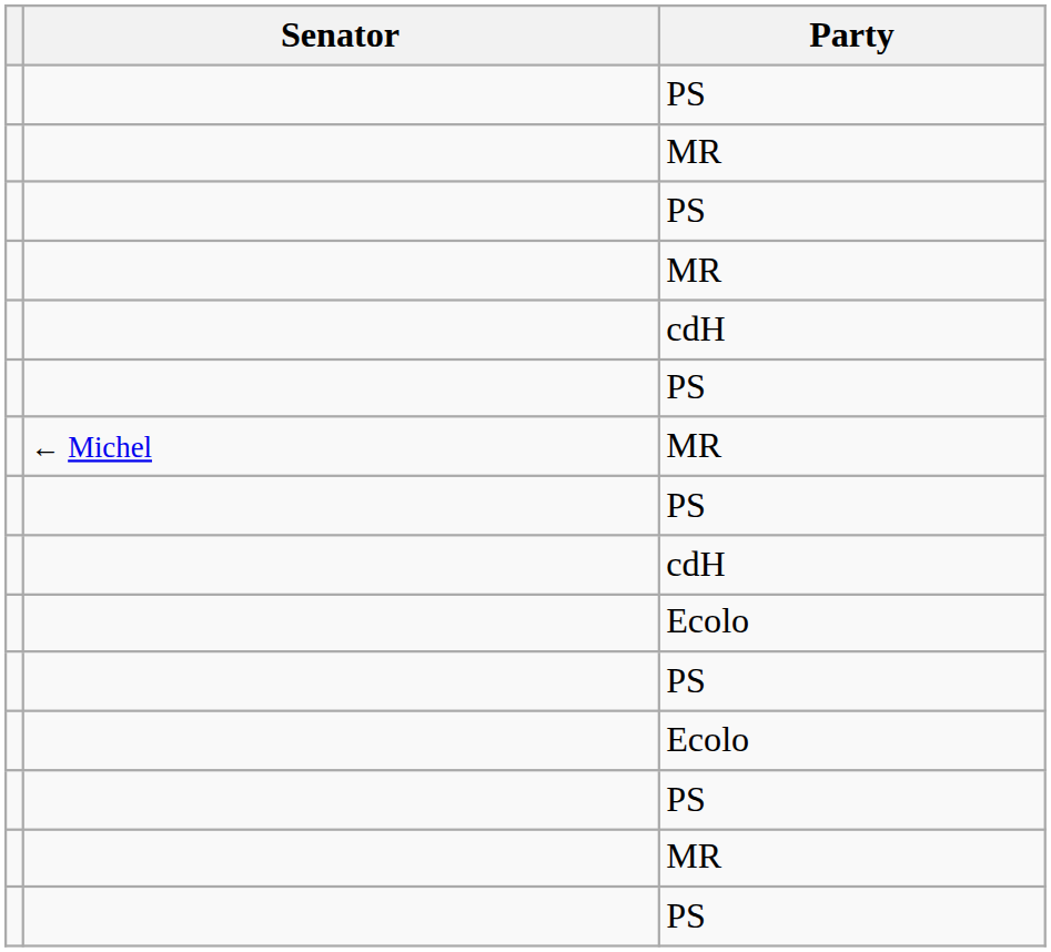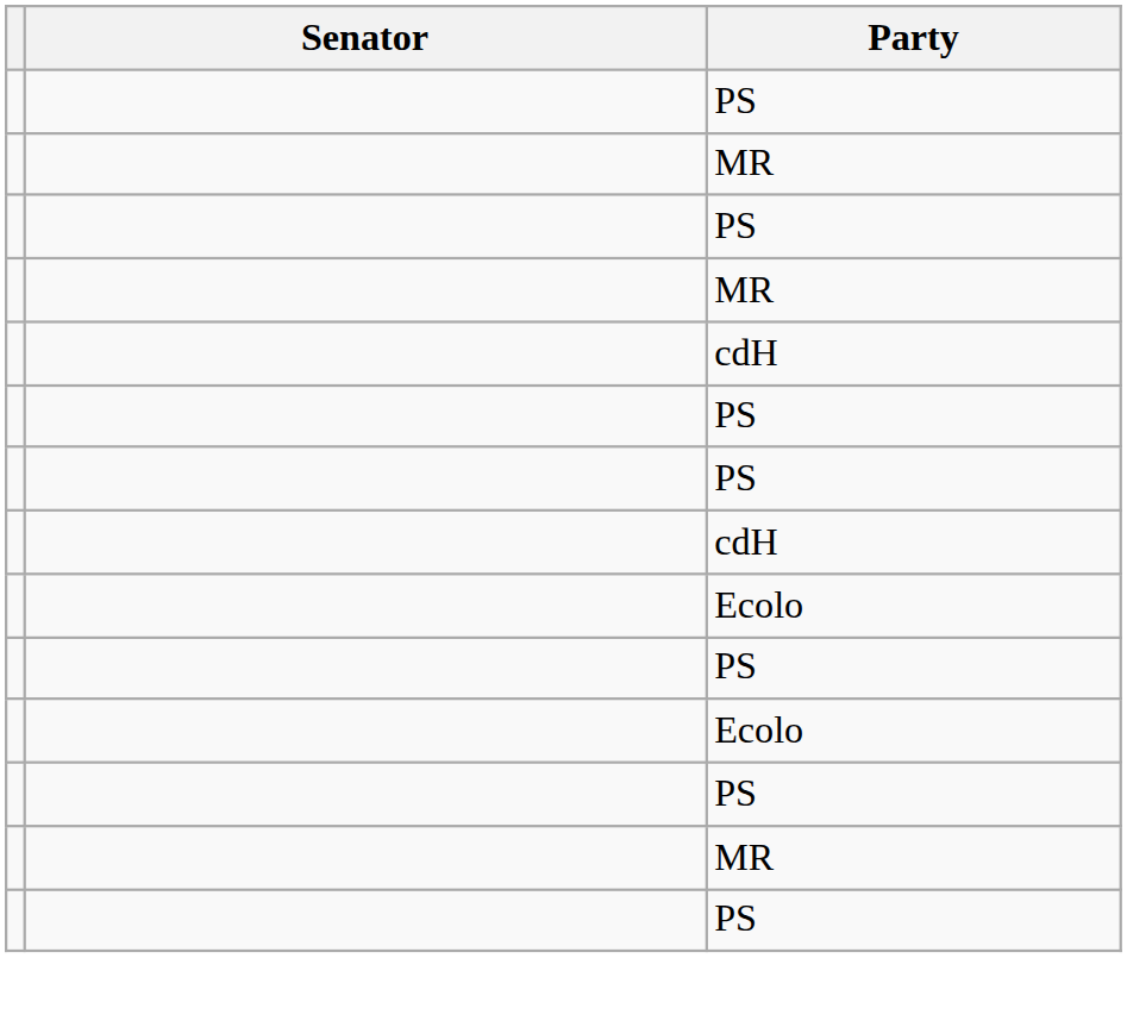- row: ← Michel | MR
